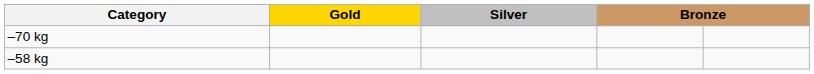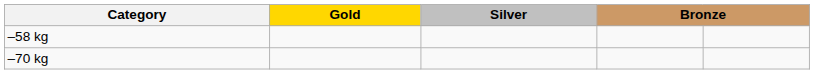rows swapped: –58 kg <-> –70 kg
